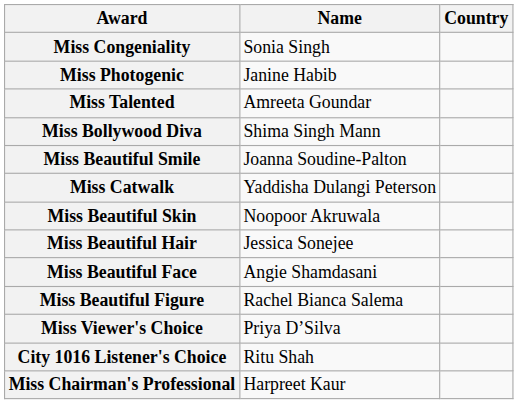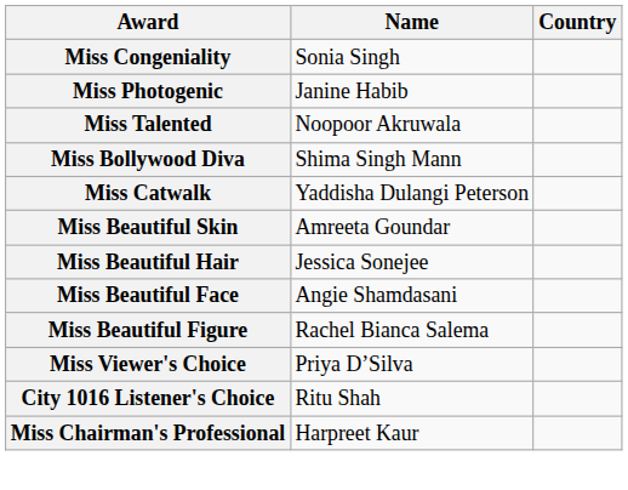Miss Talented | Name: Amreeta Goundar -> Noopoor Akruwala
- row: Miss Beautiful Smile | Joanna Soudine-Palton
Miss Beautiful Skin | Name: Noopoor Akruwala -> Amreeta Goundar
